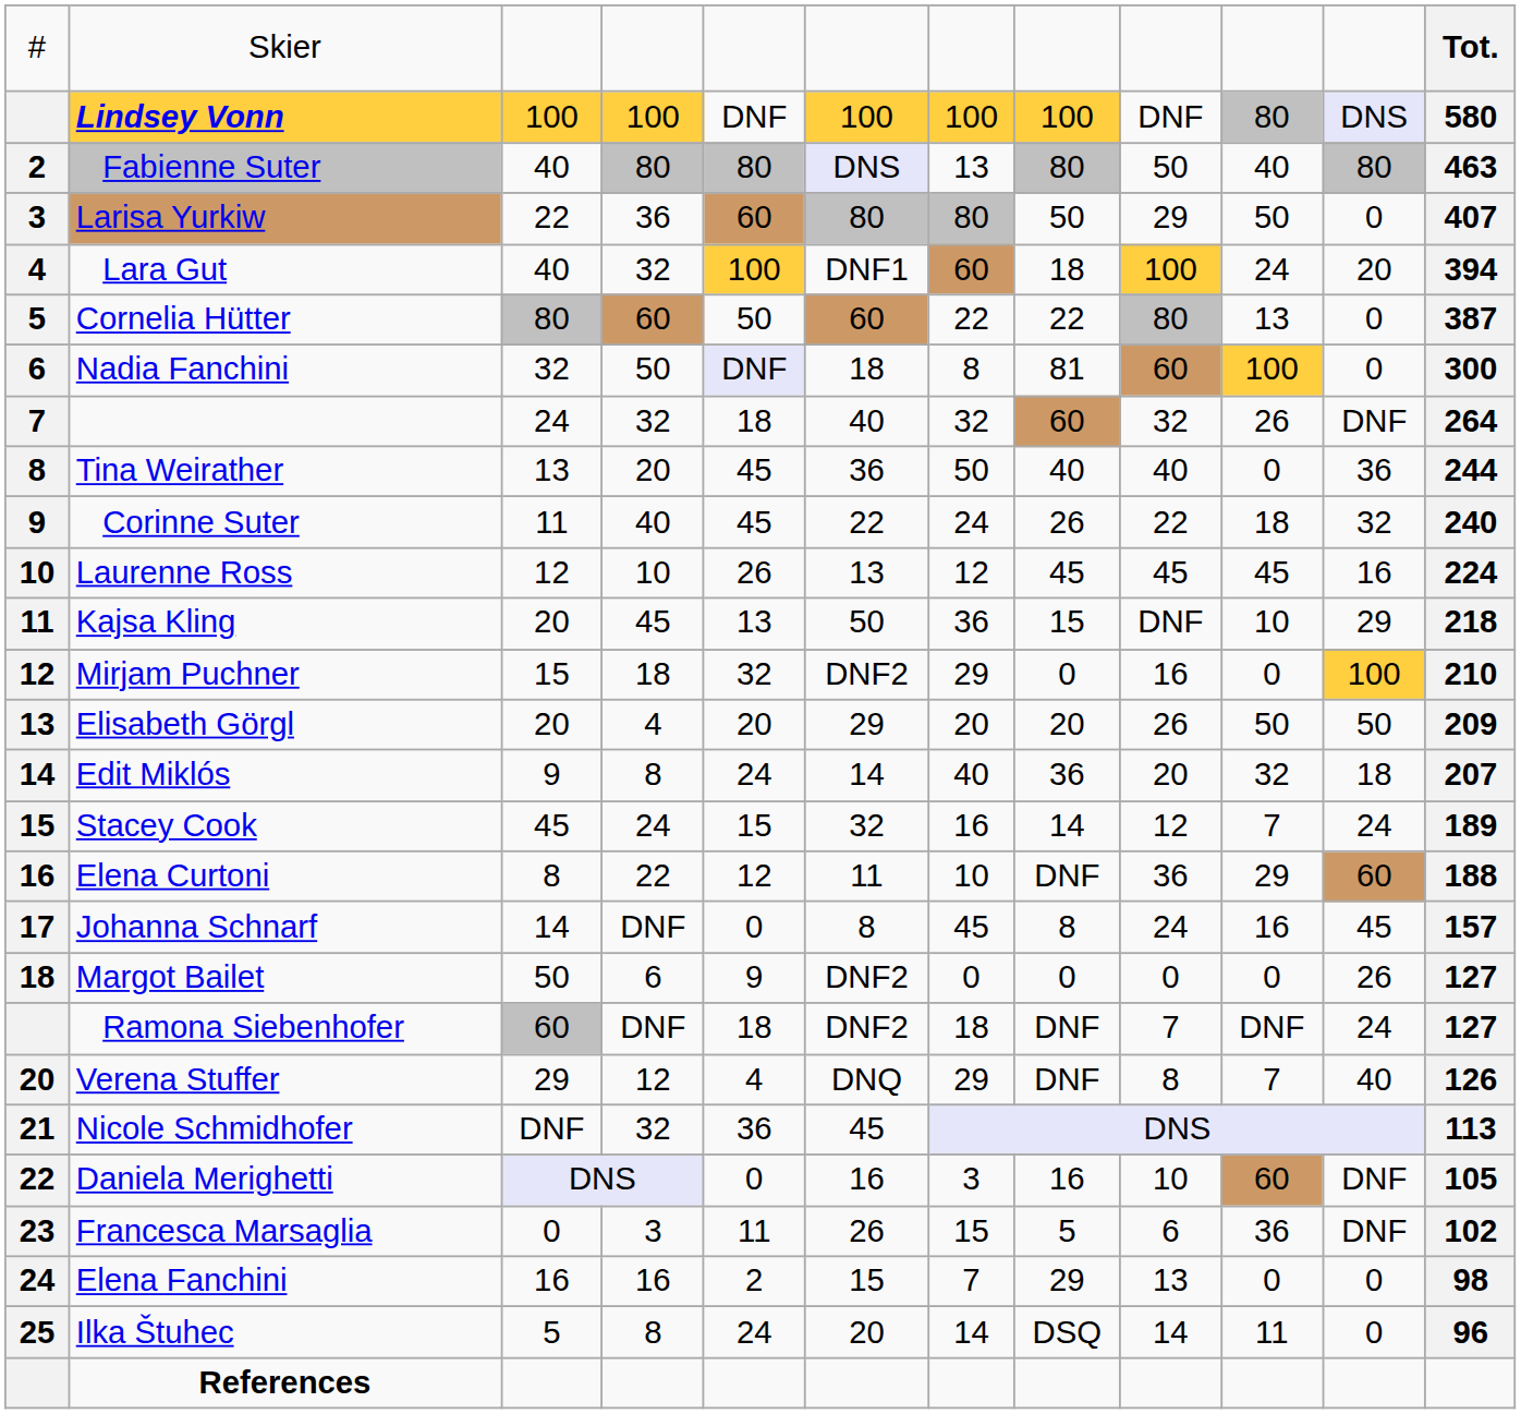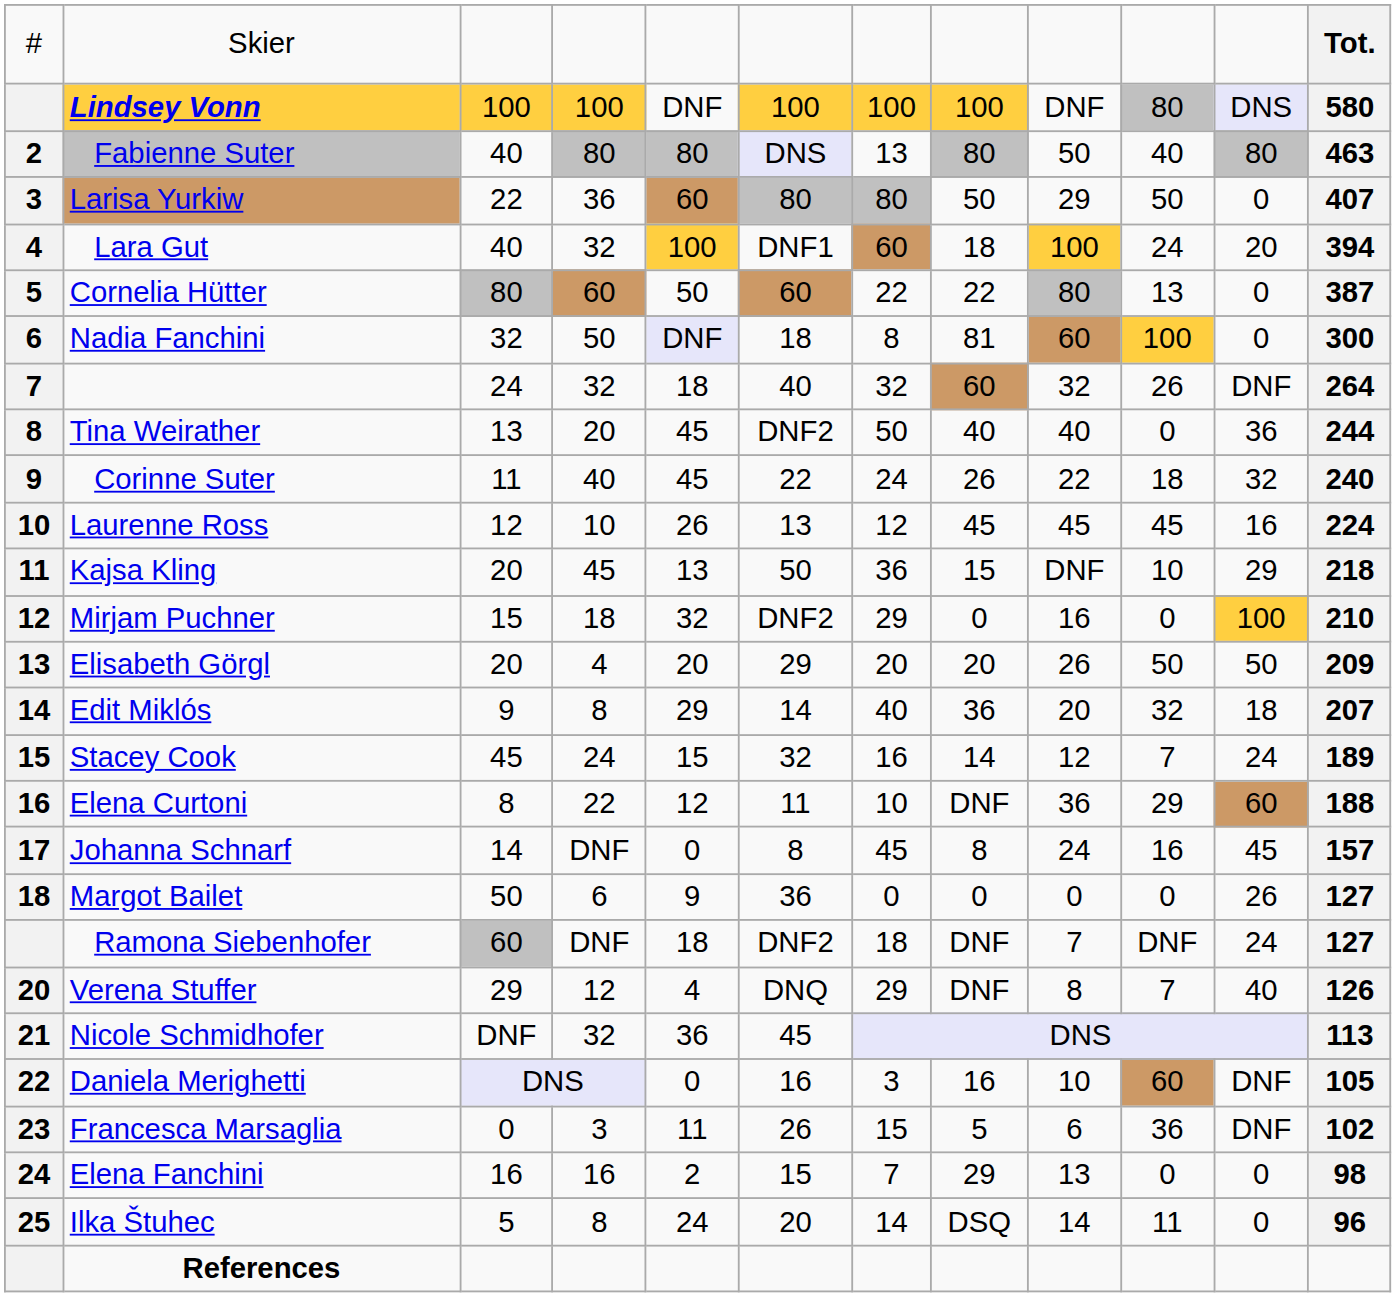Tina Weirather | column 6: 36 -> DNF2
Edit Miklós | column 5: 24 -> 29
Margot Bailet | column 6: DNF2 -> 36
